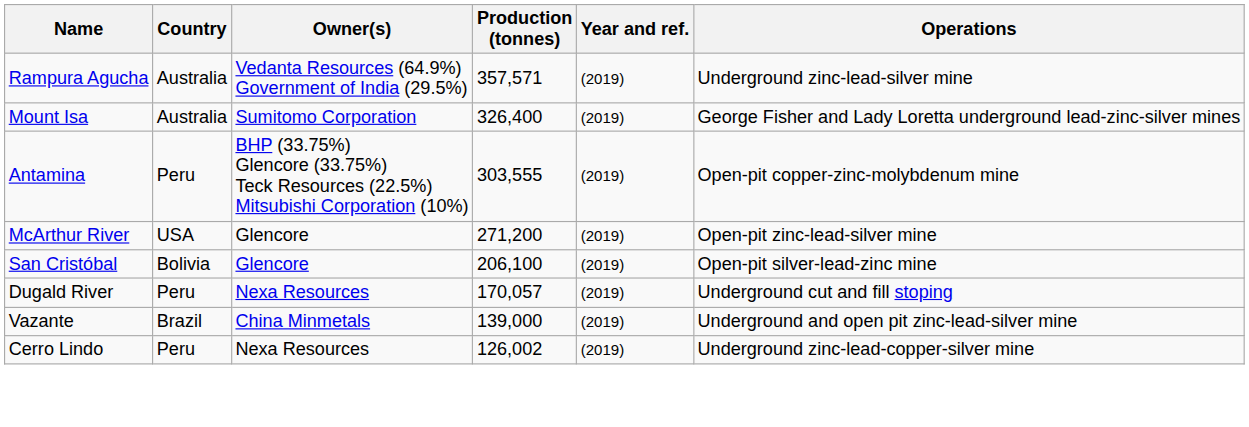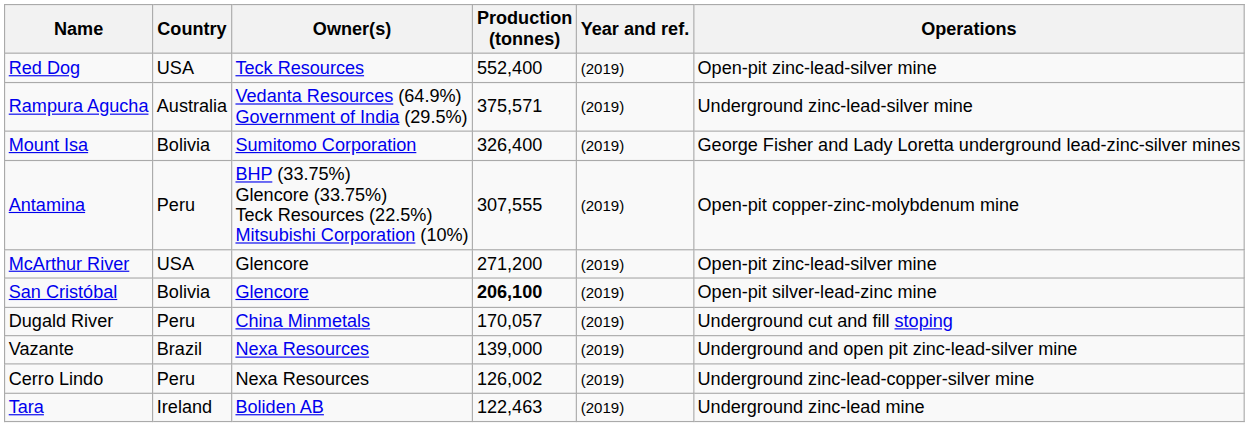+ row: Red Dog | USA | Teck Resources | 552,400 | (2019) | Open-pit zinc-lead-silver mine
Rampura Agucha | Production (tonnes): 357,571 -> 375,571
Mount Isa | Country: Australia -> Bolivia
Antamina | Production (tonnes): 303,555 -> 307,555
San Cristóbal | Production (tonnes): normal -> bold
Dugald River | Owner(s): Nexa Resources -> China Minmetals
Vazante | Owner(s): China Minmetals -> Nexa Resources
+ row: Tara | Ireland | Boliden AB | 122,463 | (2019) | Underground zinc-lead mine
